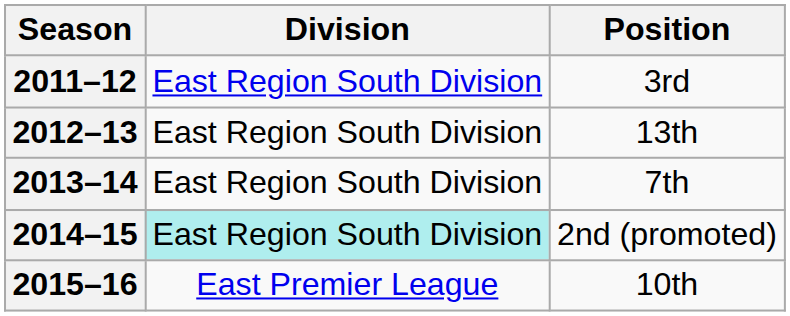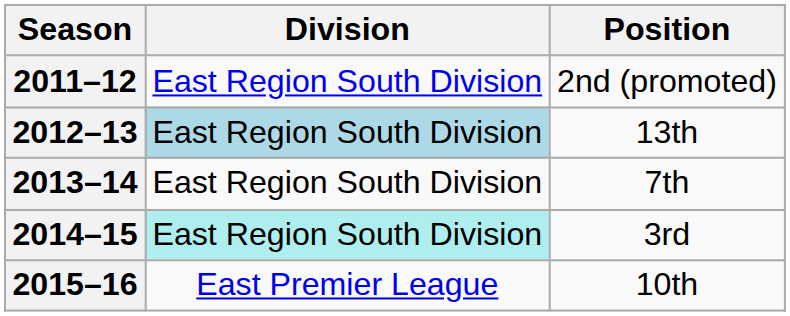2011–12 | Position: 3rd -> 2nd (promoted)
2012–13 | Division: no background -> lightblue background
2014–15 | Position: 2nd (promoted) -> 3rd
